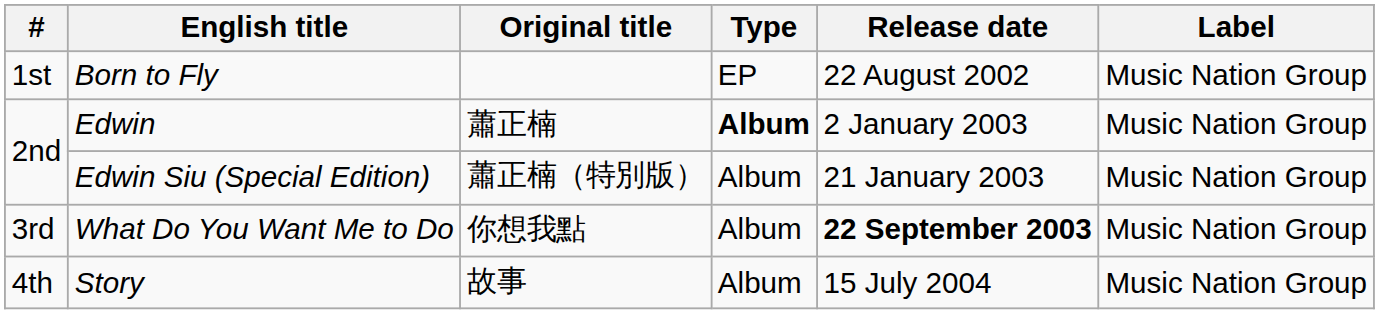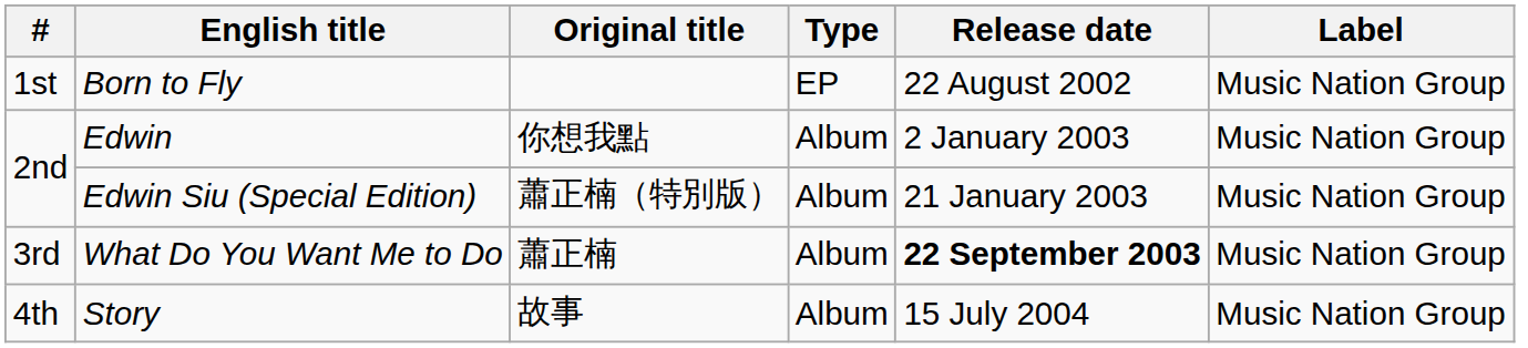Edwin | Original title: 蕭正楠 -> 你想我點
Edwin | Type: bold -> normal
What Do You Want Me to Do | Original title: 你想我點 -> 蕭正楠
